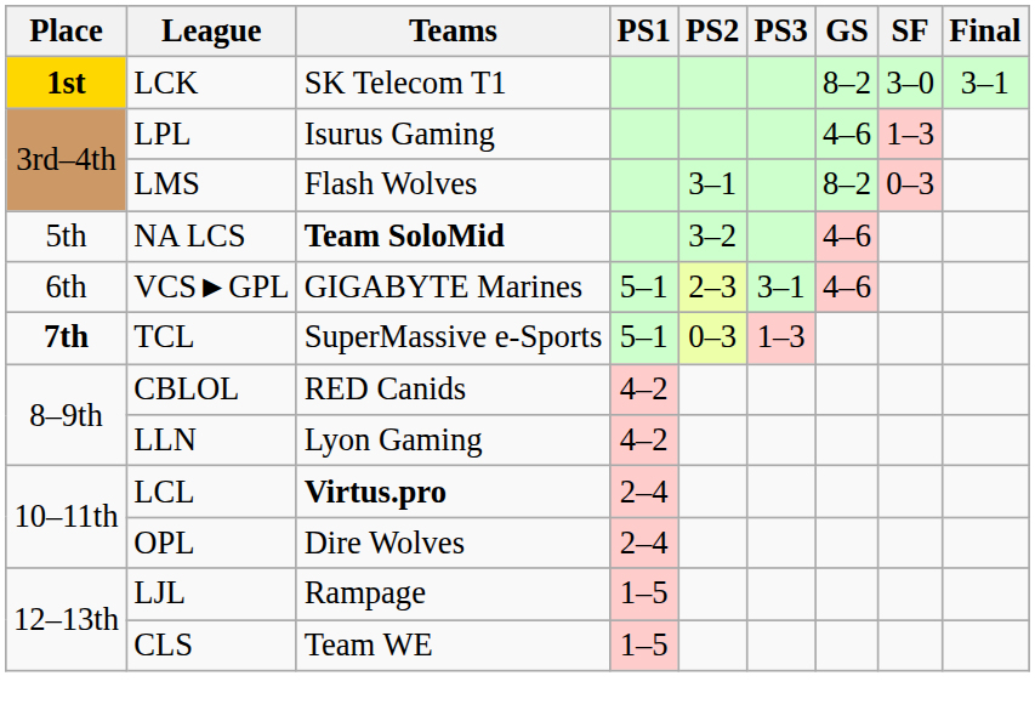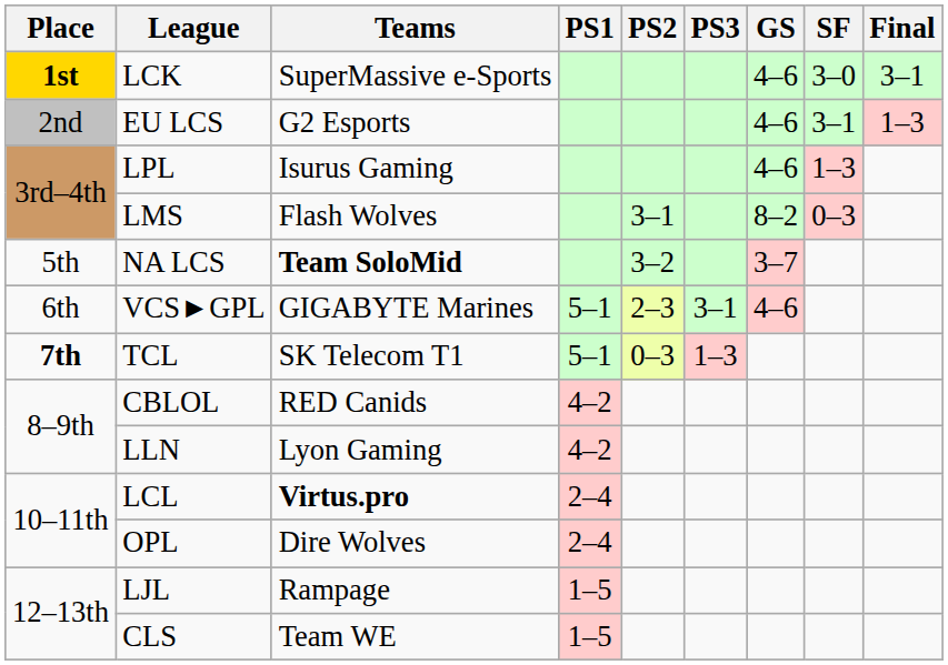LCK | Teams: SK Telecom T1 -> SuperMassive e-Sports
LCK | GS: 8–2 -> 4–6
+ row: 2nd | EU LCS | G2 Esports | 4–6 | 3–1 | 1–3
NA LCS | GS: 4–6 -> 3–7
TCL | Teams: SuperMassive e-Sports -> SK Telecom T1
